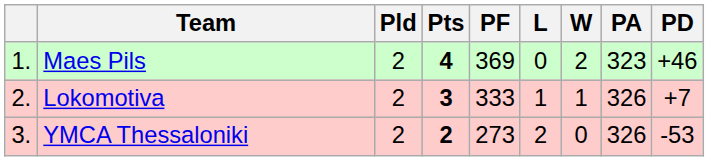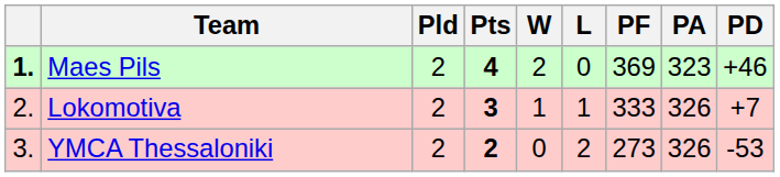columns swapped: W <-> PF
Maes Pils | column 1: normal -> bold
